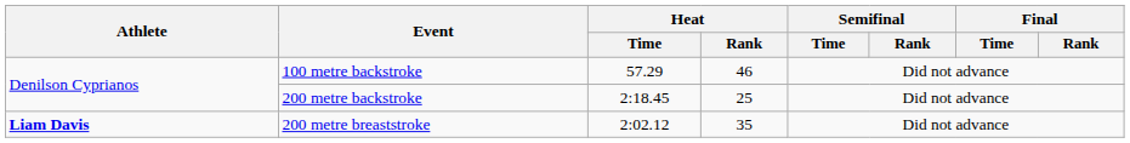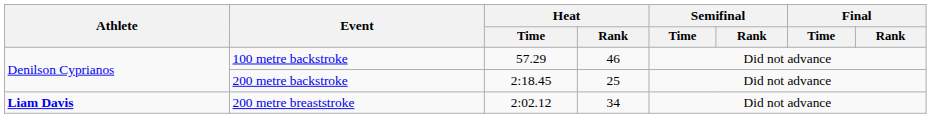200 metre breaststroke | Heat / Rank: 35 -> 34
